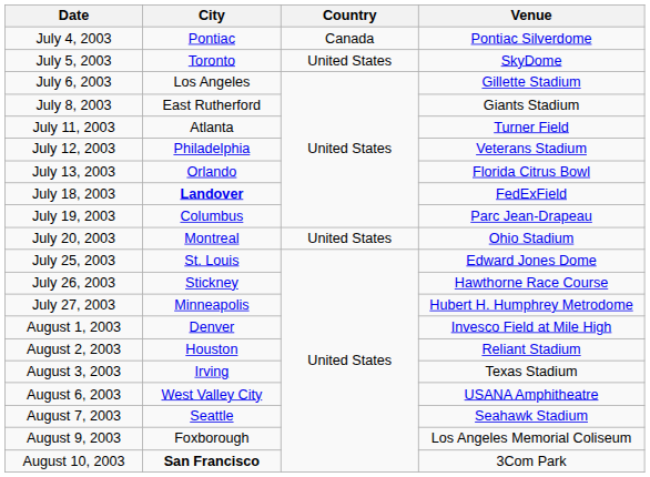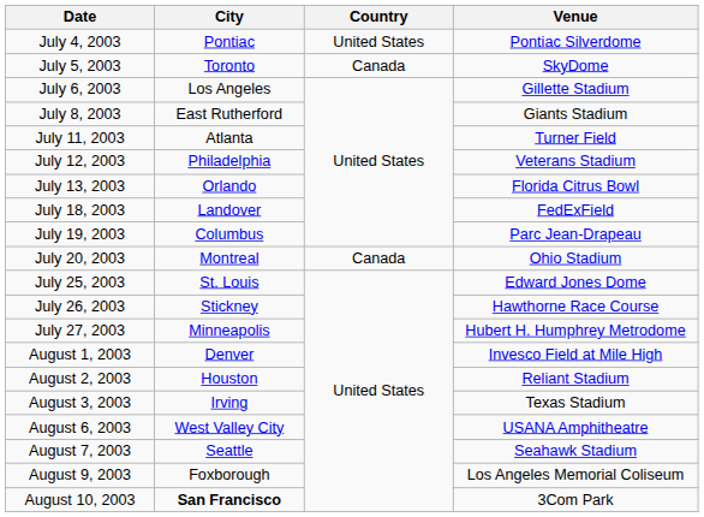July 4, 2003 | Country: Canada -> United States
July 5, 2003 | Country: United States -> Canada
July 18, 2003 | City: bold -> normal
July 20, 2003 | Country: United States -> Canada
